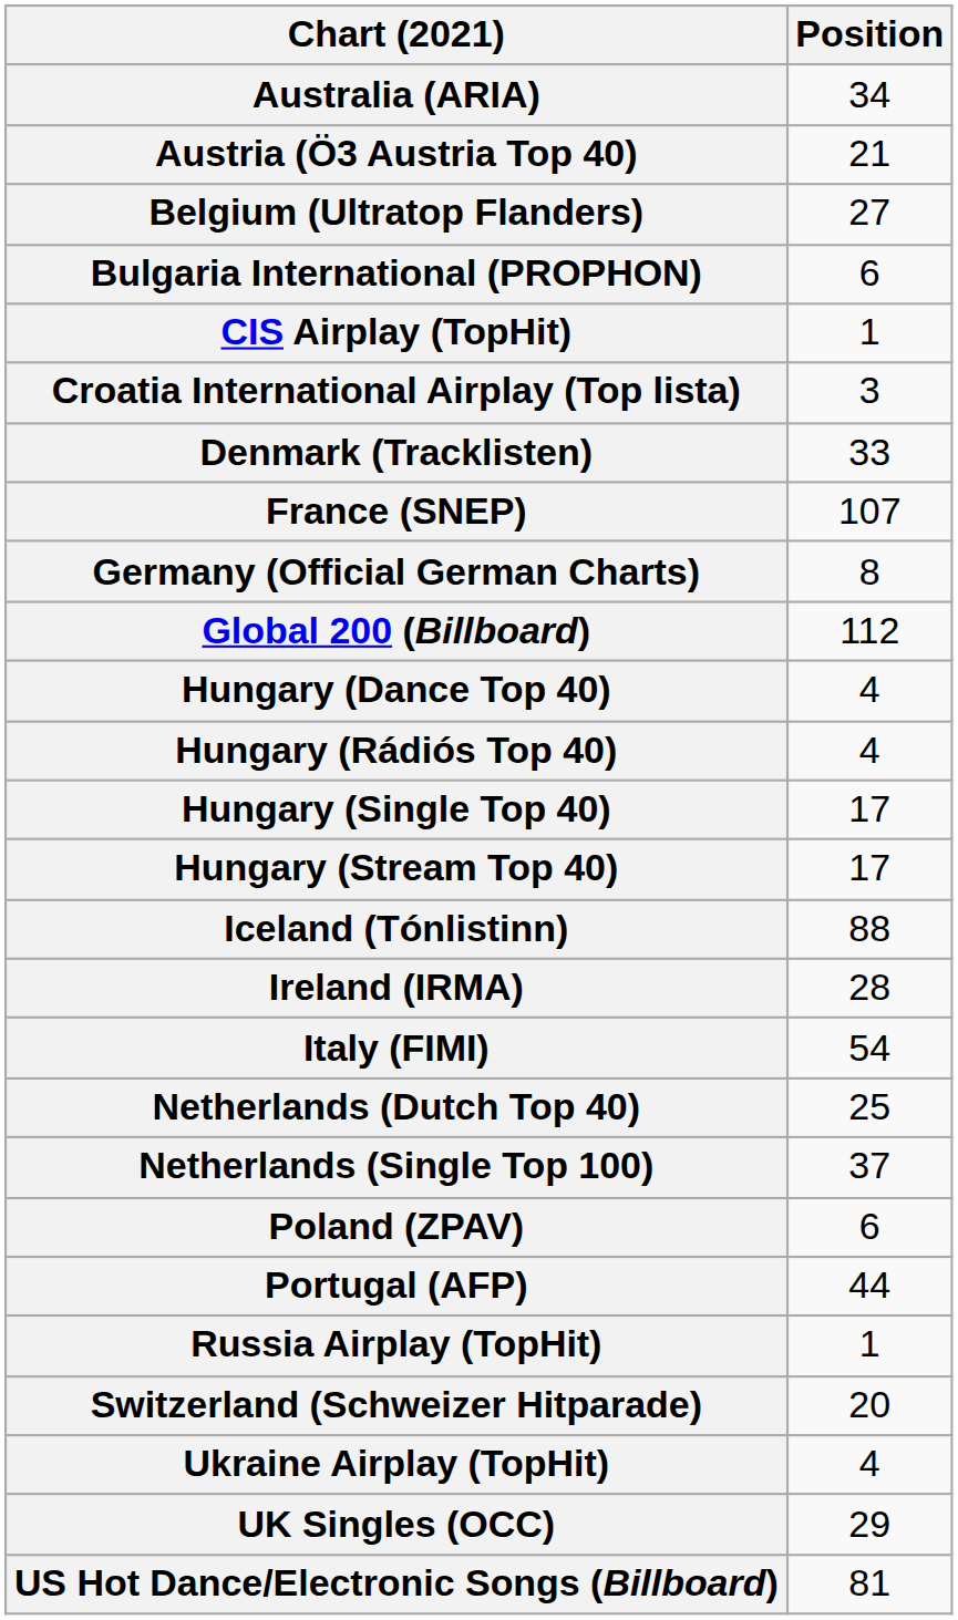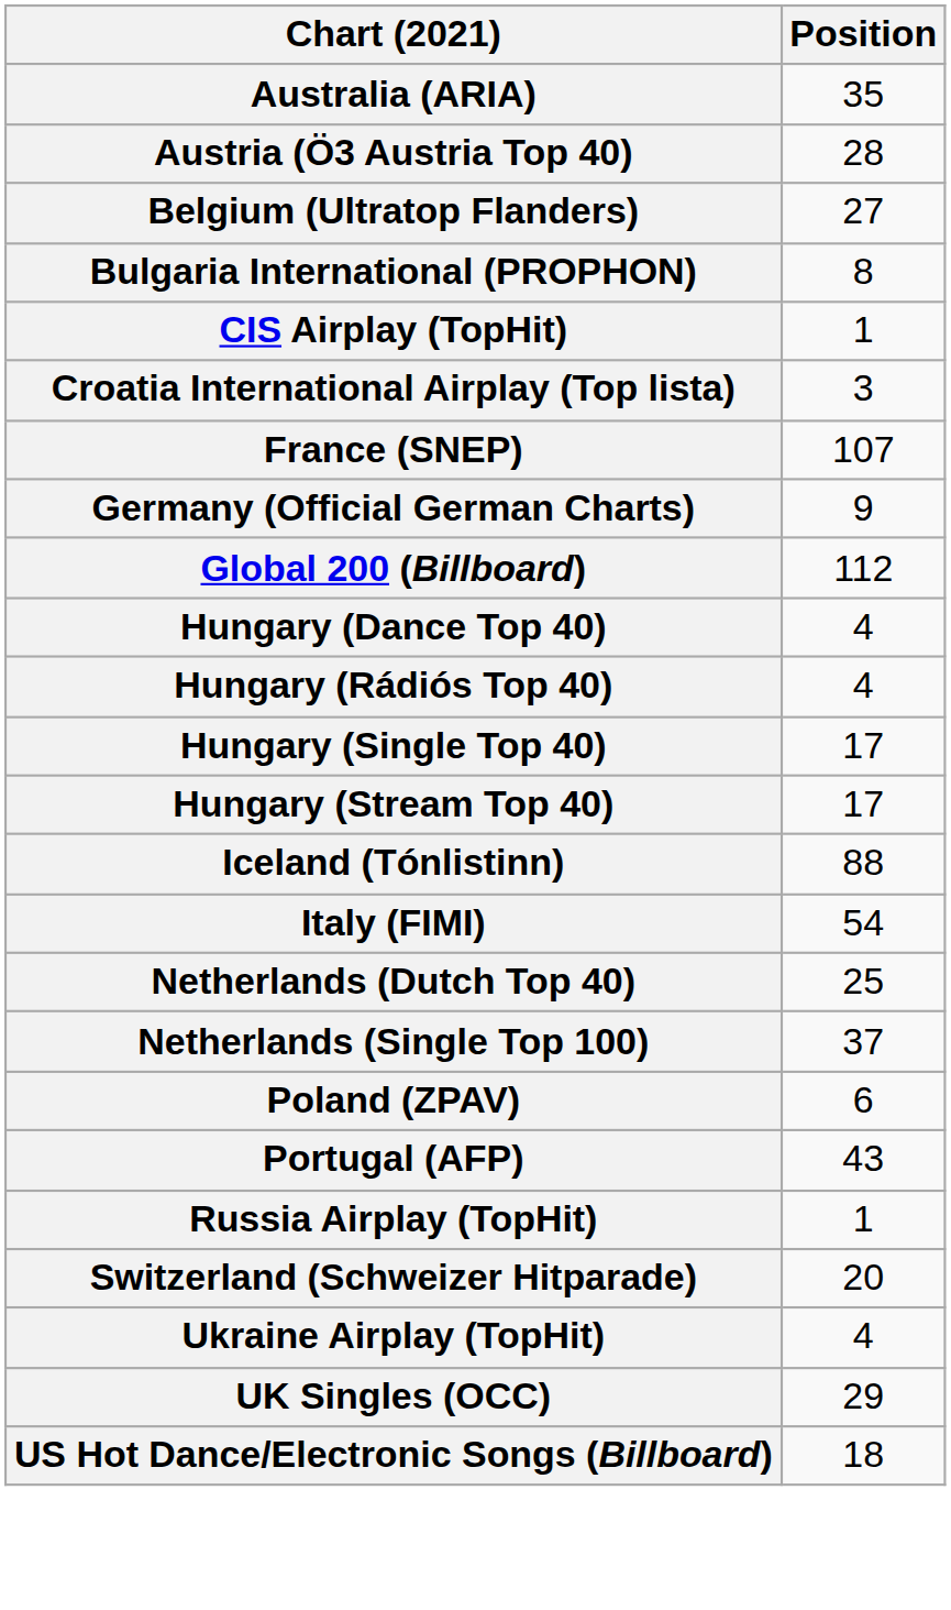Australia (ARIA) | Position: 34 -> 35
Austria (Ö3 Austria Top 40) | Position: 21 -> 28
Bulgaria International (PROPHON) | Position: 6 -> 8
- row: Denmark (Tracklisten) | 33
Germany (Official German Charts) | Position: 8 -> 9
- row: Ireland (IRMA) | 28
Portugal (AFP) | Position: 44 -> 43
US Hot Dance/Electronic Songs (Billboard) | Position: 81 -> 18
